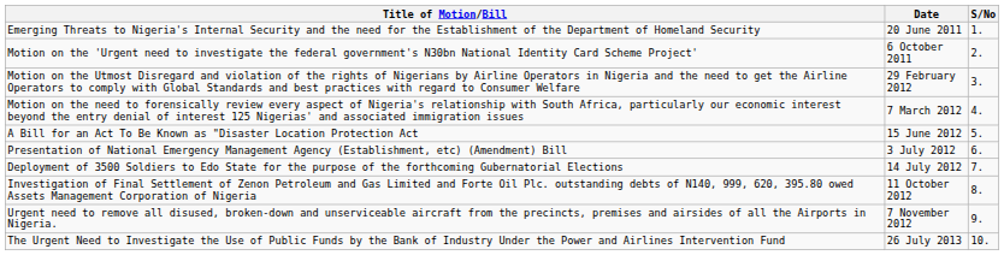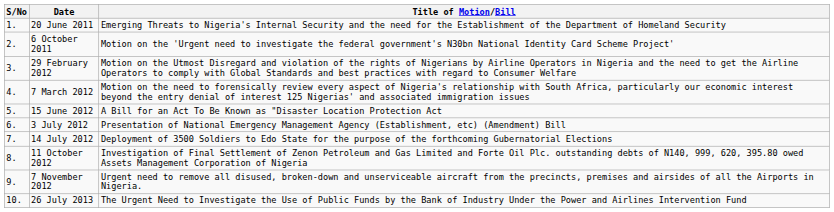columns swapped: S/No <-> Title of Motion/Bill
